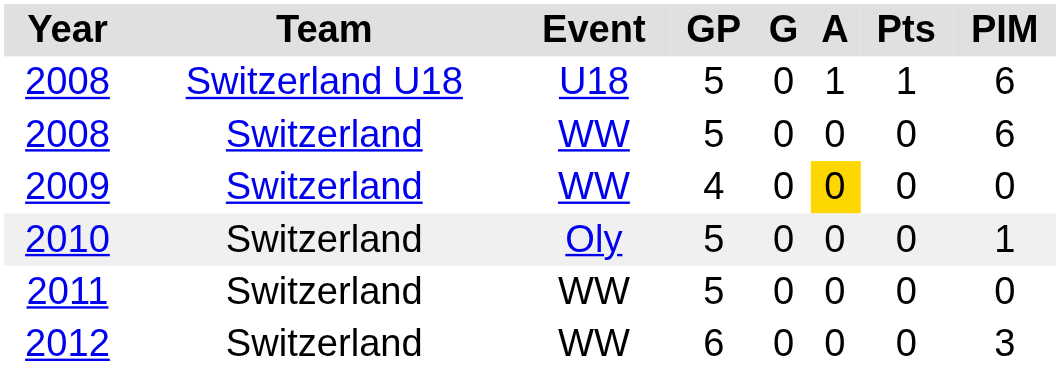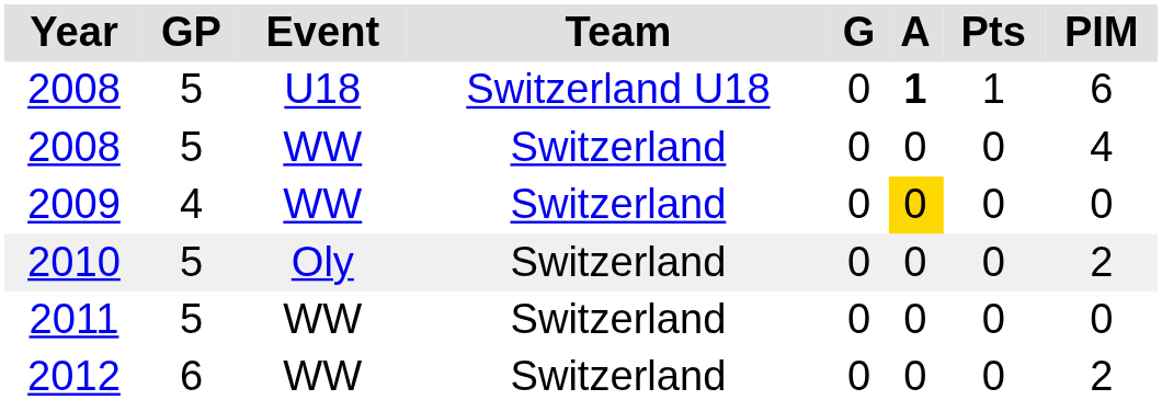columns swapped: Team <-> GP
2008 / U18 | A: normal -> bold
2008 / WW | PIM: 6 -> 4
2010 | PIM: 1 -> 2
2012 | PIM: 3 -> 2
